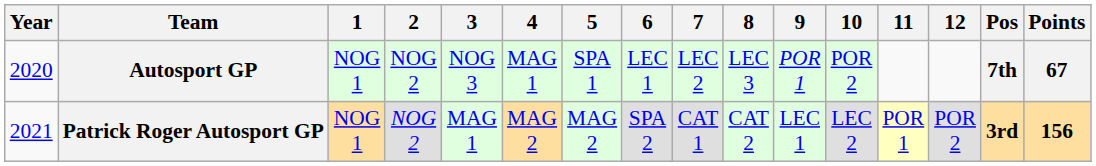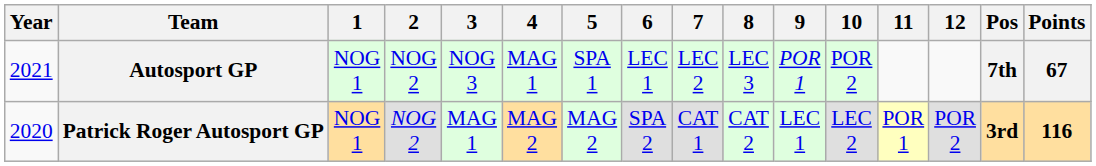Autosport GP | Year: 2020 -> 2021
Patrick Roger Autosport GP | Year: 2021 -> 2020
Patrick Roger Autosport GP | Points: 156 -> 116
